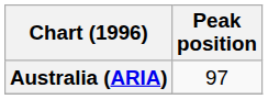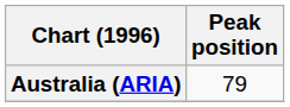Australia (ARIA) | Peak position: 97 -> 79
